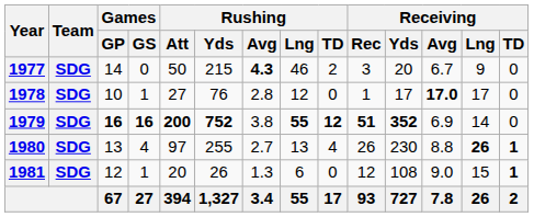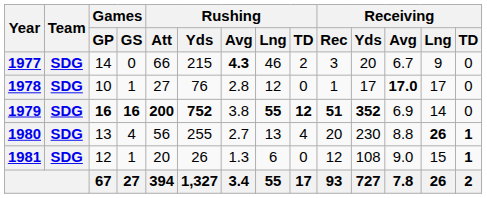1977 | Rushing / Att: 50 -> 66
1980 | Rushing / Att: 97 -> 56
1980 | Receiving / Rec: 26 -> 20
